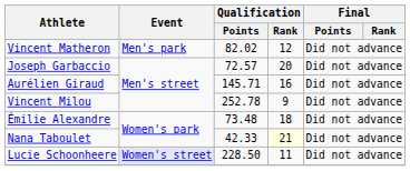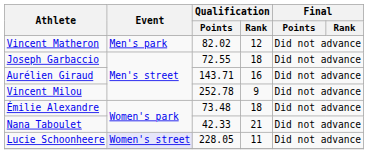Joseph Garbaccio | Qualification / Points: 72.57 -> 72.55
Joseph Garbaccio | Qualification / Rank: 20 -> 18
Aurélien Giraud | Qualification / Points: 145.71 -> 143.71
Nana Taboulet | Qualification / Rank: lightyellow background -> no background
Lucie Schoonheere | Qualification / Points: 228.50 -> 228.05
